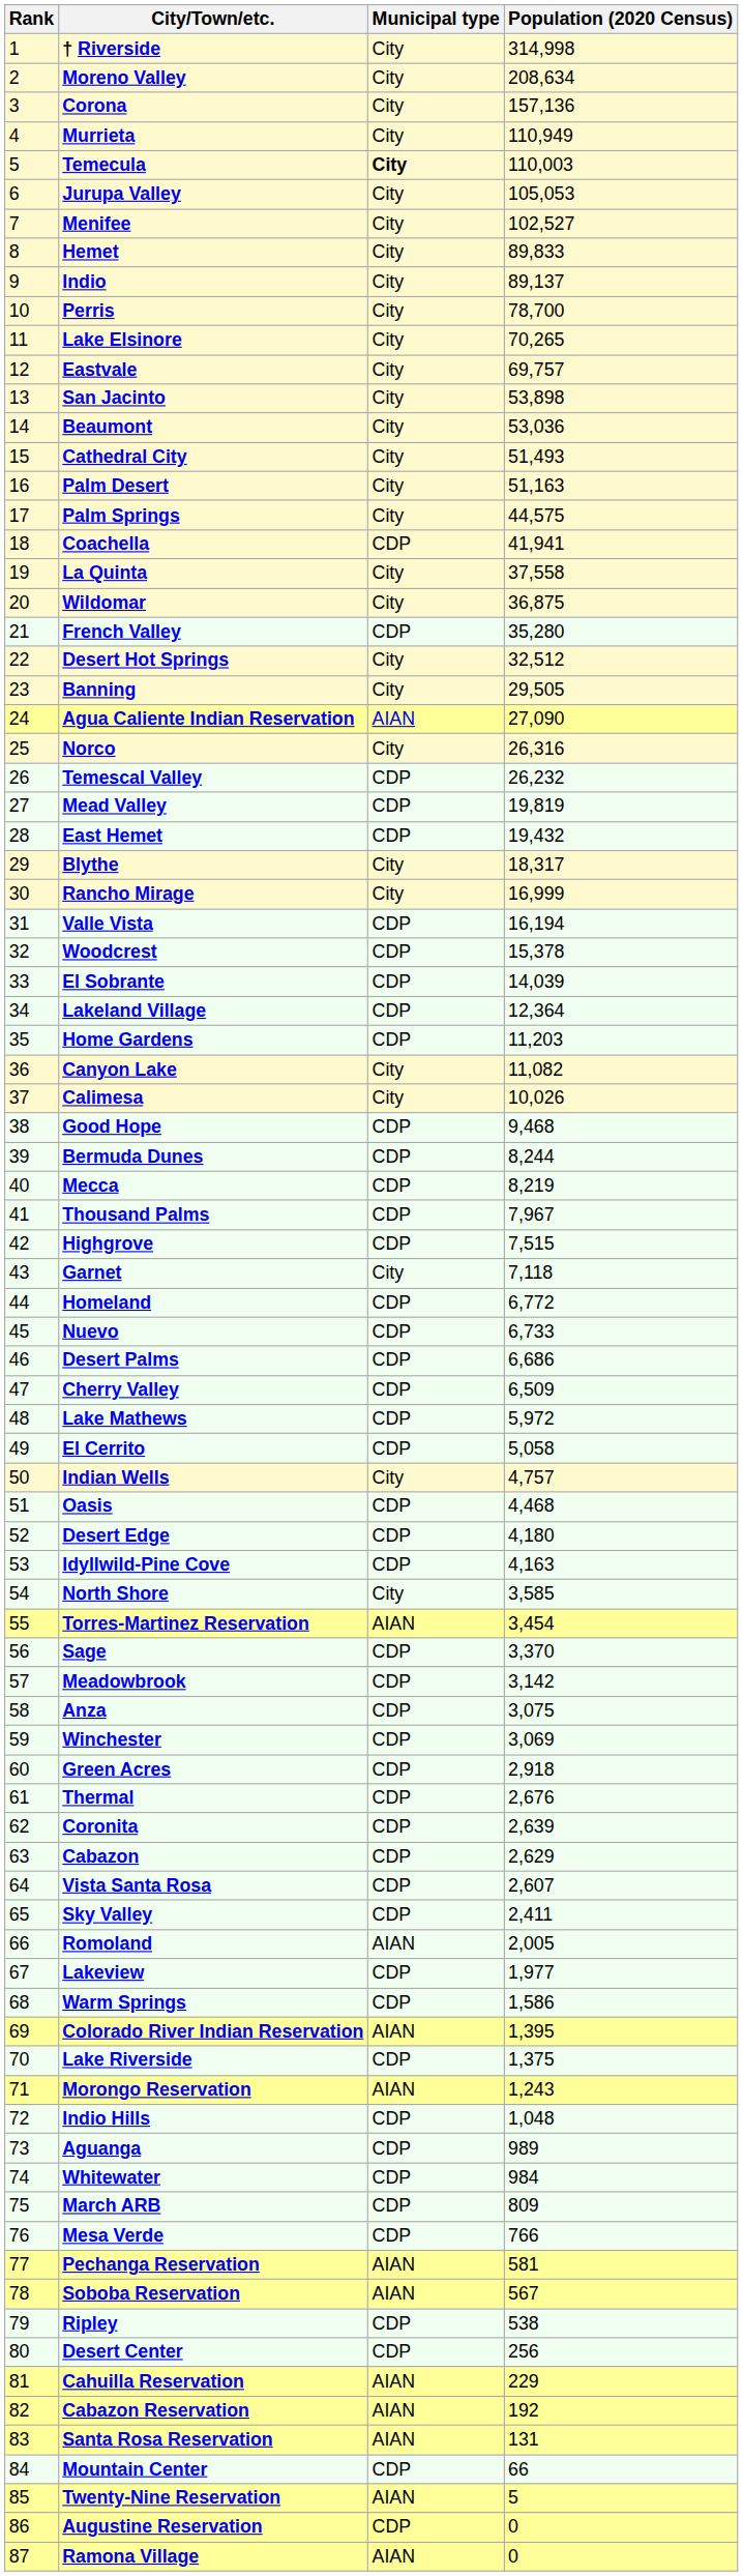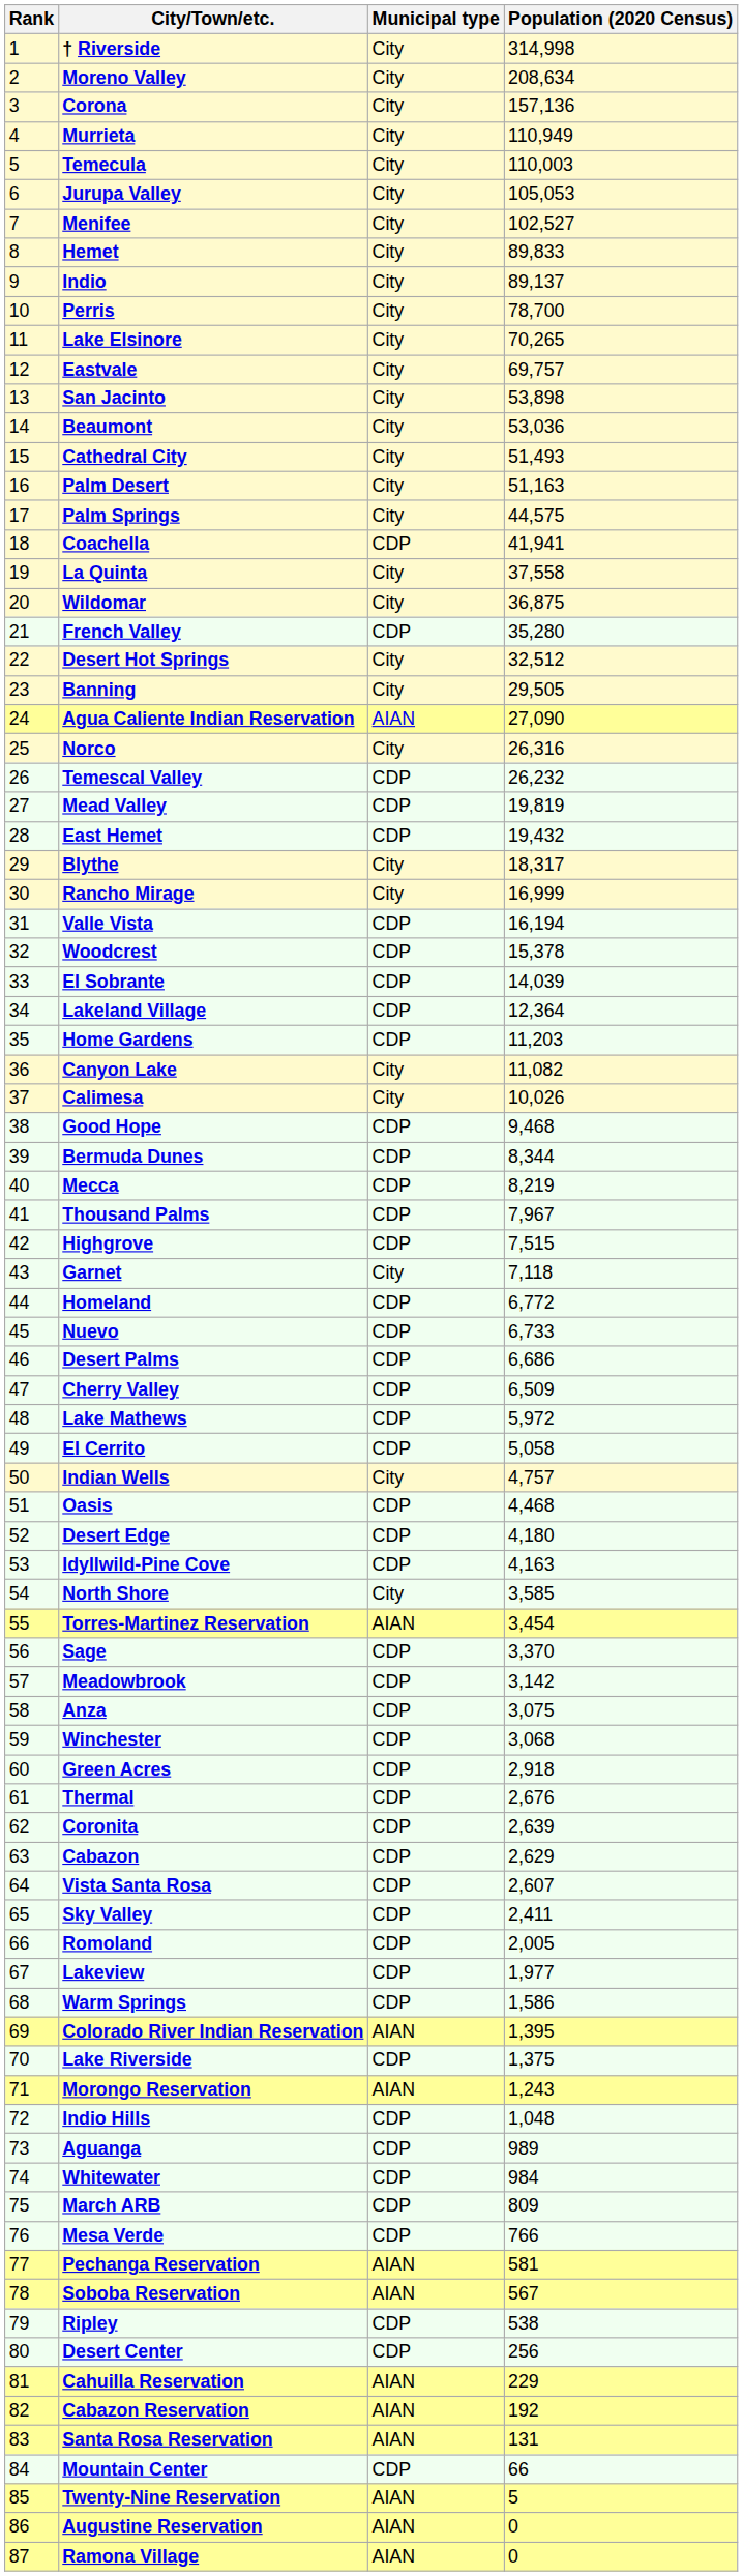Temecula | Municipal type: bold -> normal
Bermuda Dunes | Population (2020 Census): 8,244 -> 8,344
Winchester | Population (2020 Census): 3,069 -> 3,068
Romoland | Municipal type: AIAN -> CDP
Augustine Reservation | Municipal type: CDP -> AIAN
